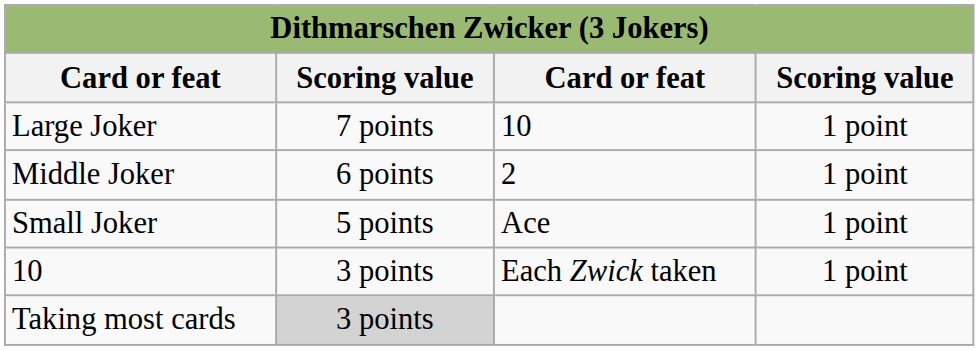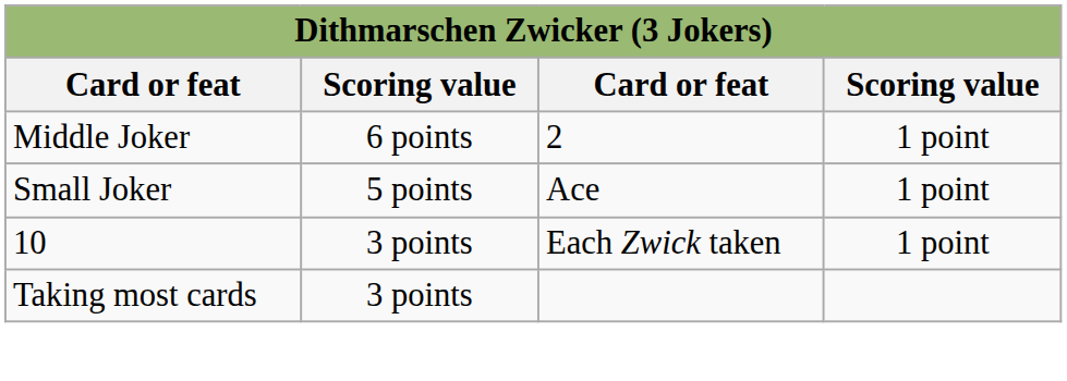- row: Large Joker | 7 points | 10 | 1 point
Taking most cards | column 2: lightgrey background -> no background
